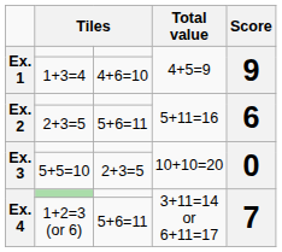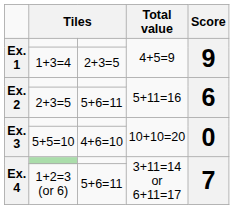1+3=4 | column 3: 4+6=10 -> 2+3=5
5+5=10 | column 3: 2+3=5 -> 4+6=10
